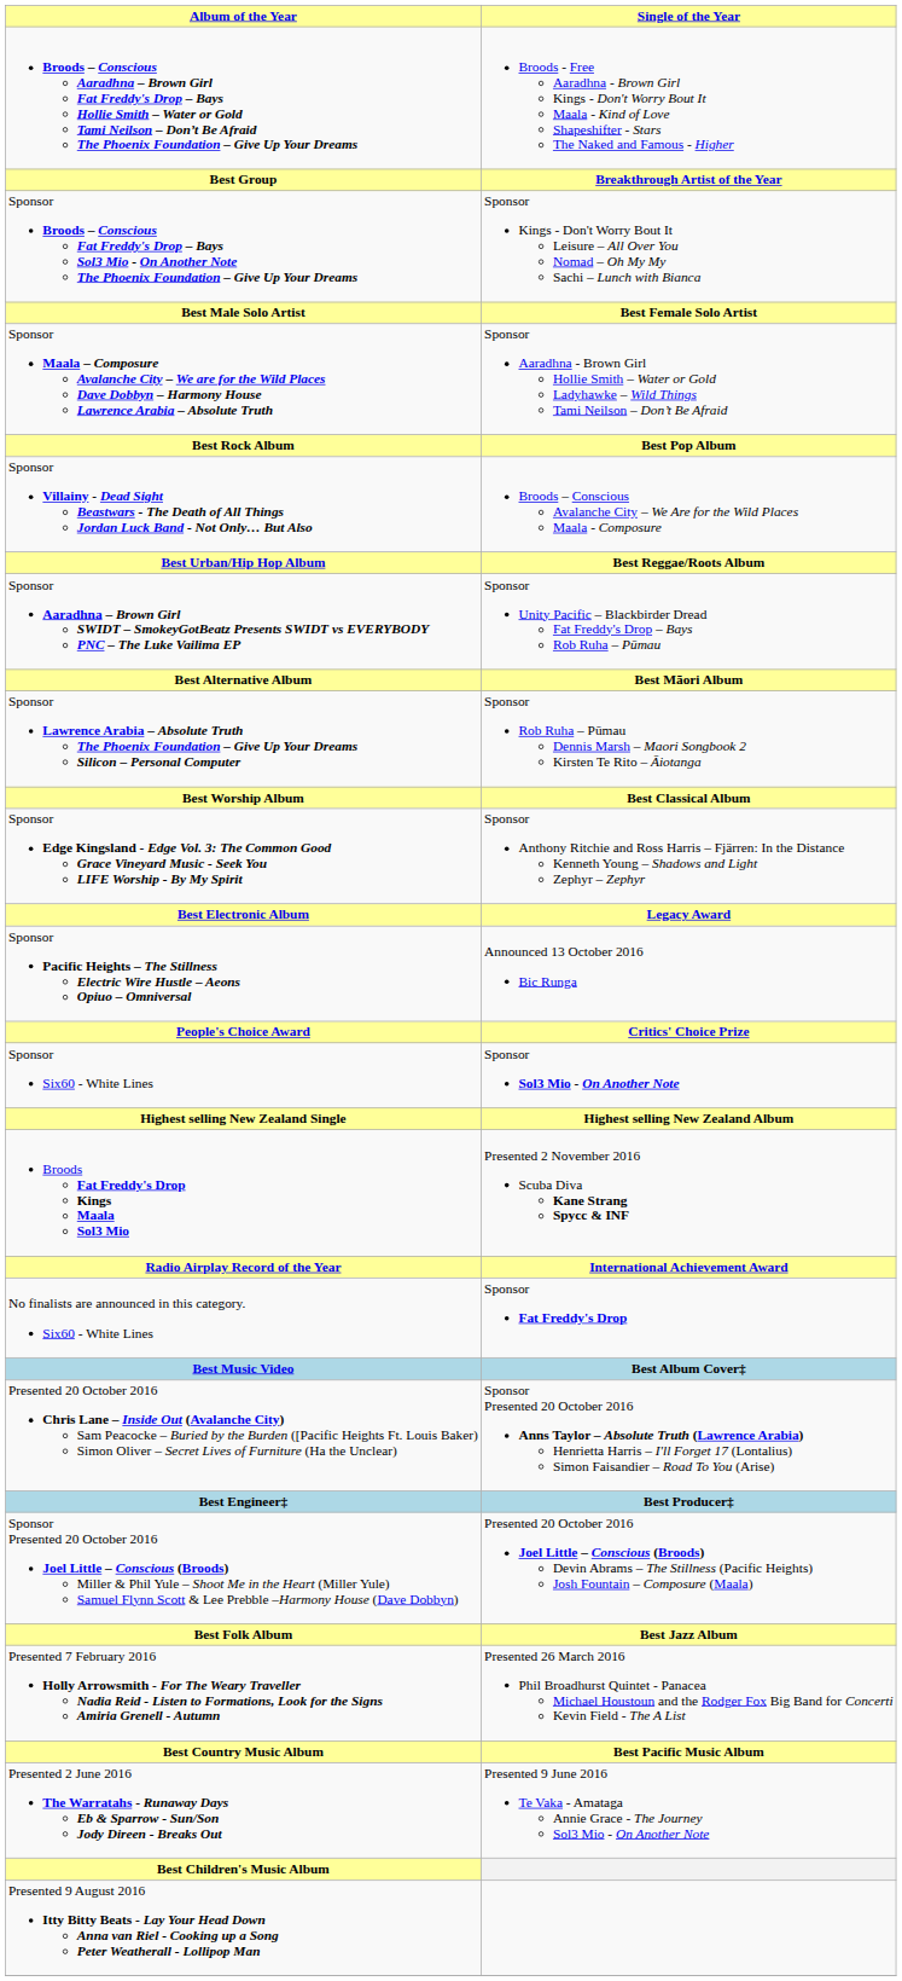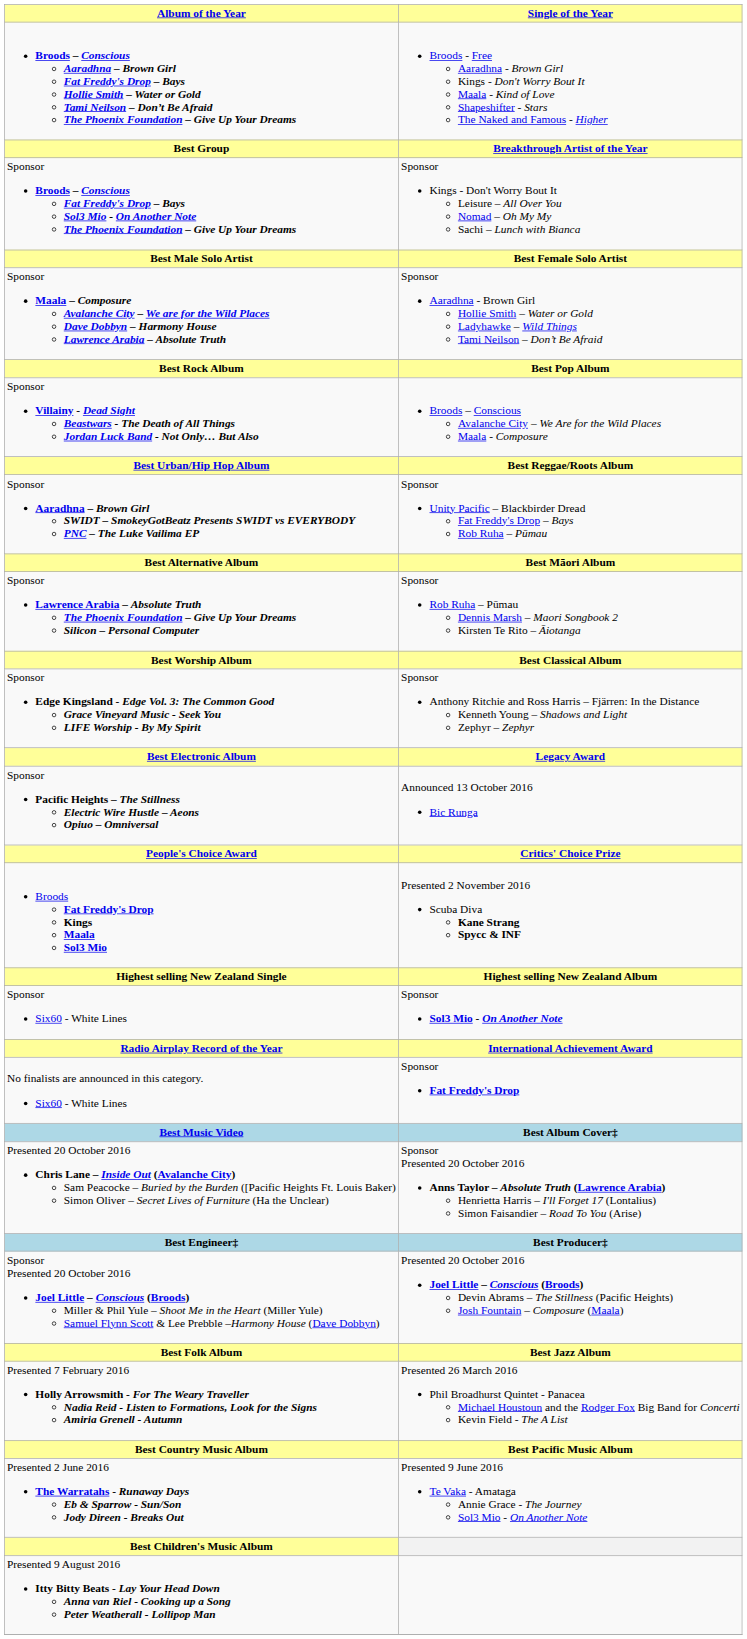rows swapped: Broods Fat Freddy's Drop Kings Maala Sol3 Mio <-> Sponsor Six60 - White Lines
